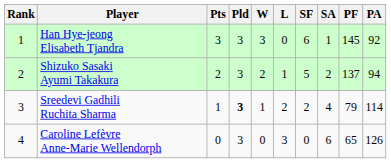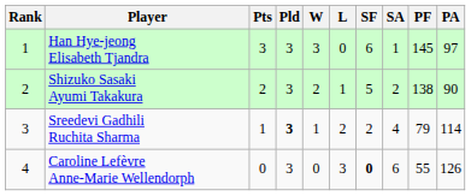Han Hye-jeong Elisabeth Tjandra | PA: 92 -> 97
Shizuko Sasaki Ayumi Takakura | PF: 137 -> 138
Shizuko Sasaki Ayumi Takakura | PA: 94 -> 90
Caroline Lefèvre Anne-Marie Wellendorph | SF: normal -> bold
Caroline Lefèvre Anne-Marie Wellendorph | PF: 65 -> 55
